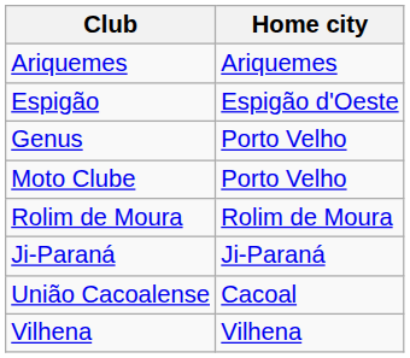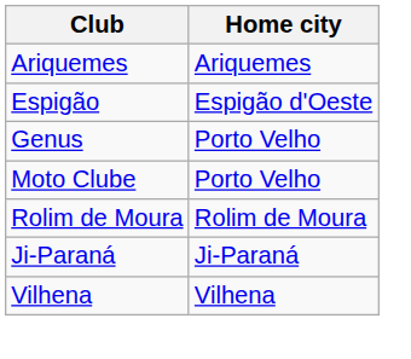- row: União Cacoalense | Cacoal
